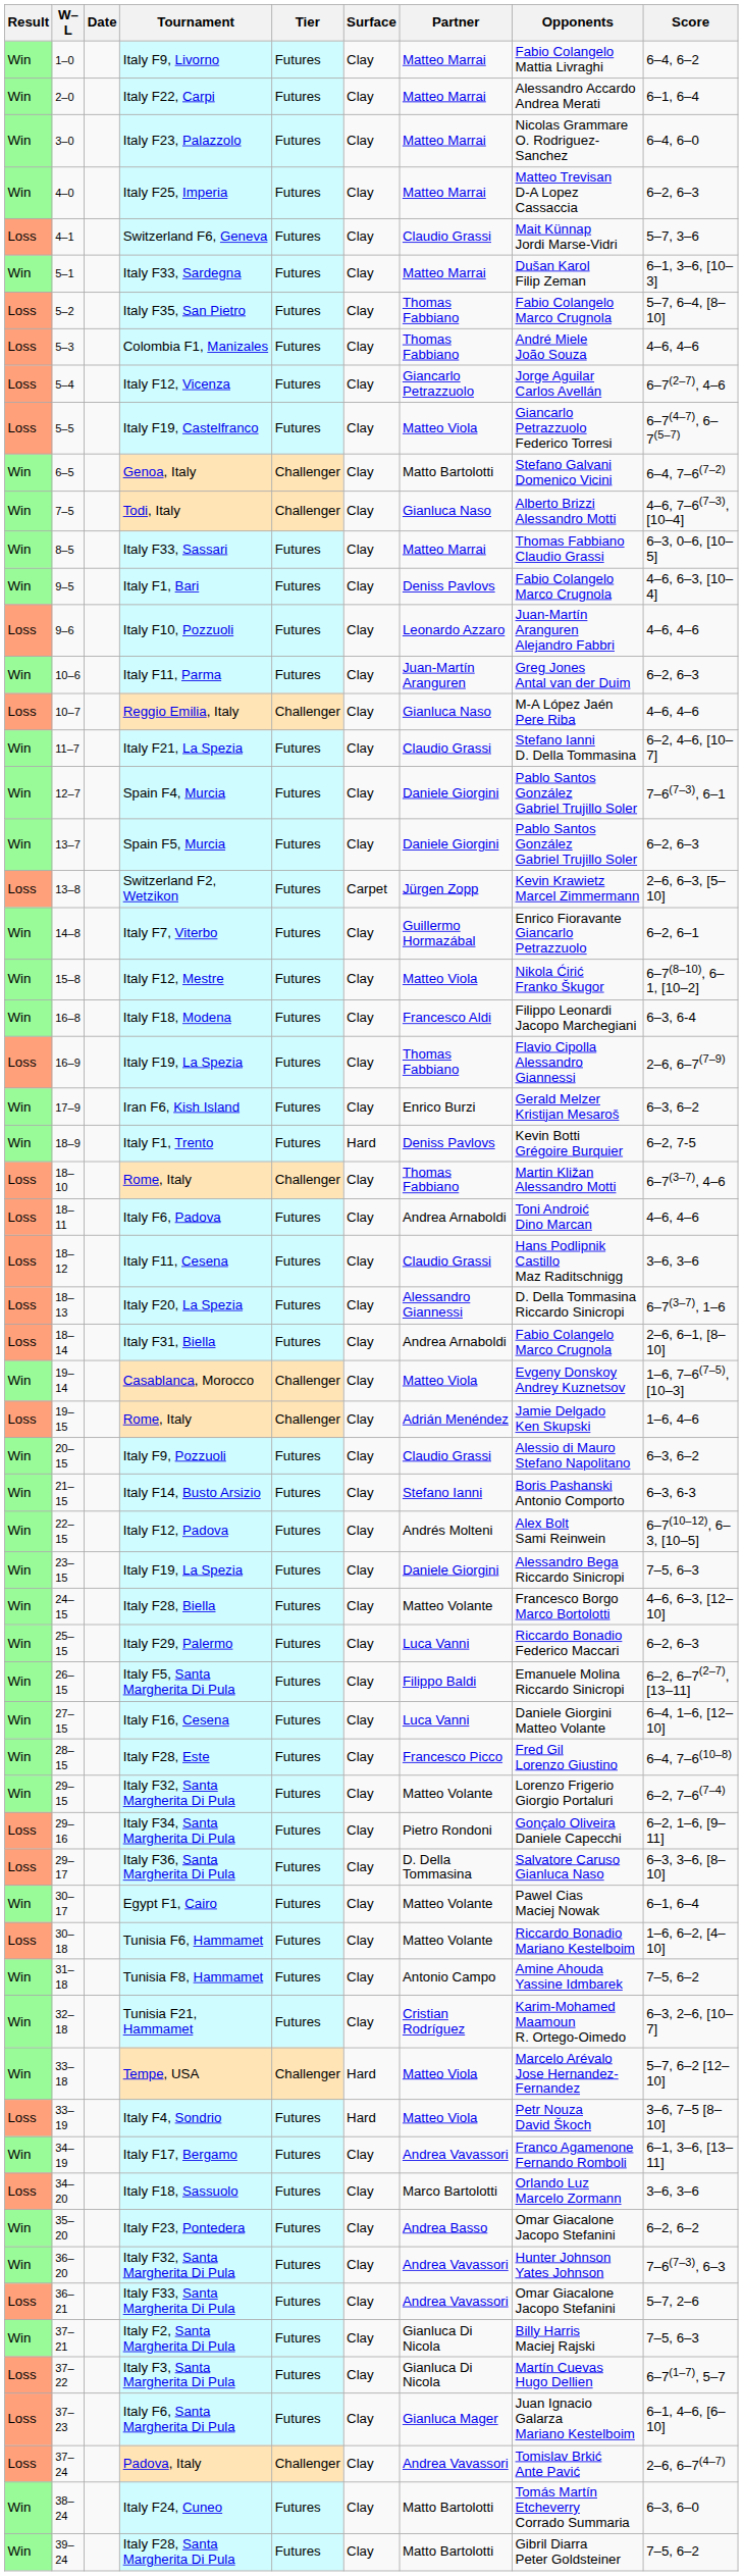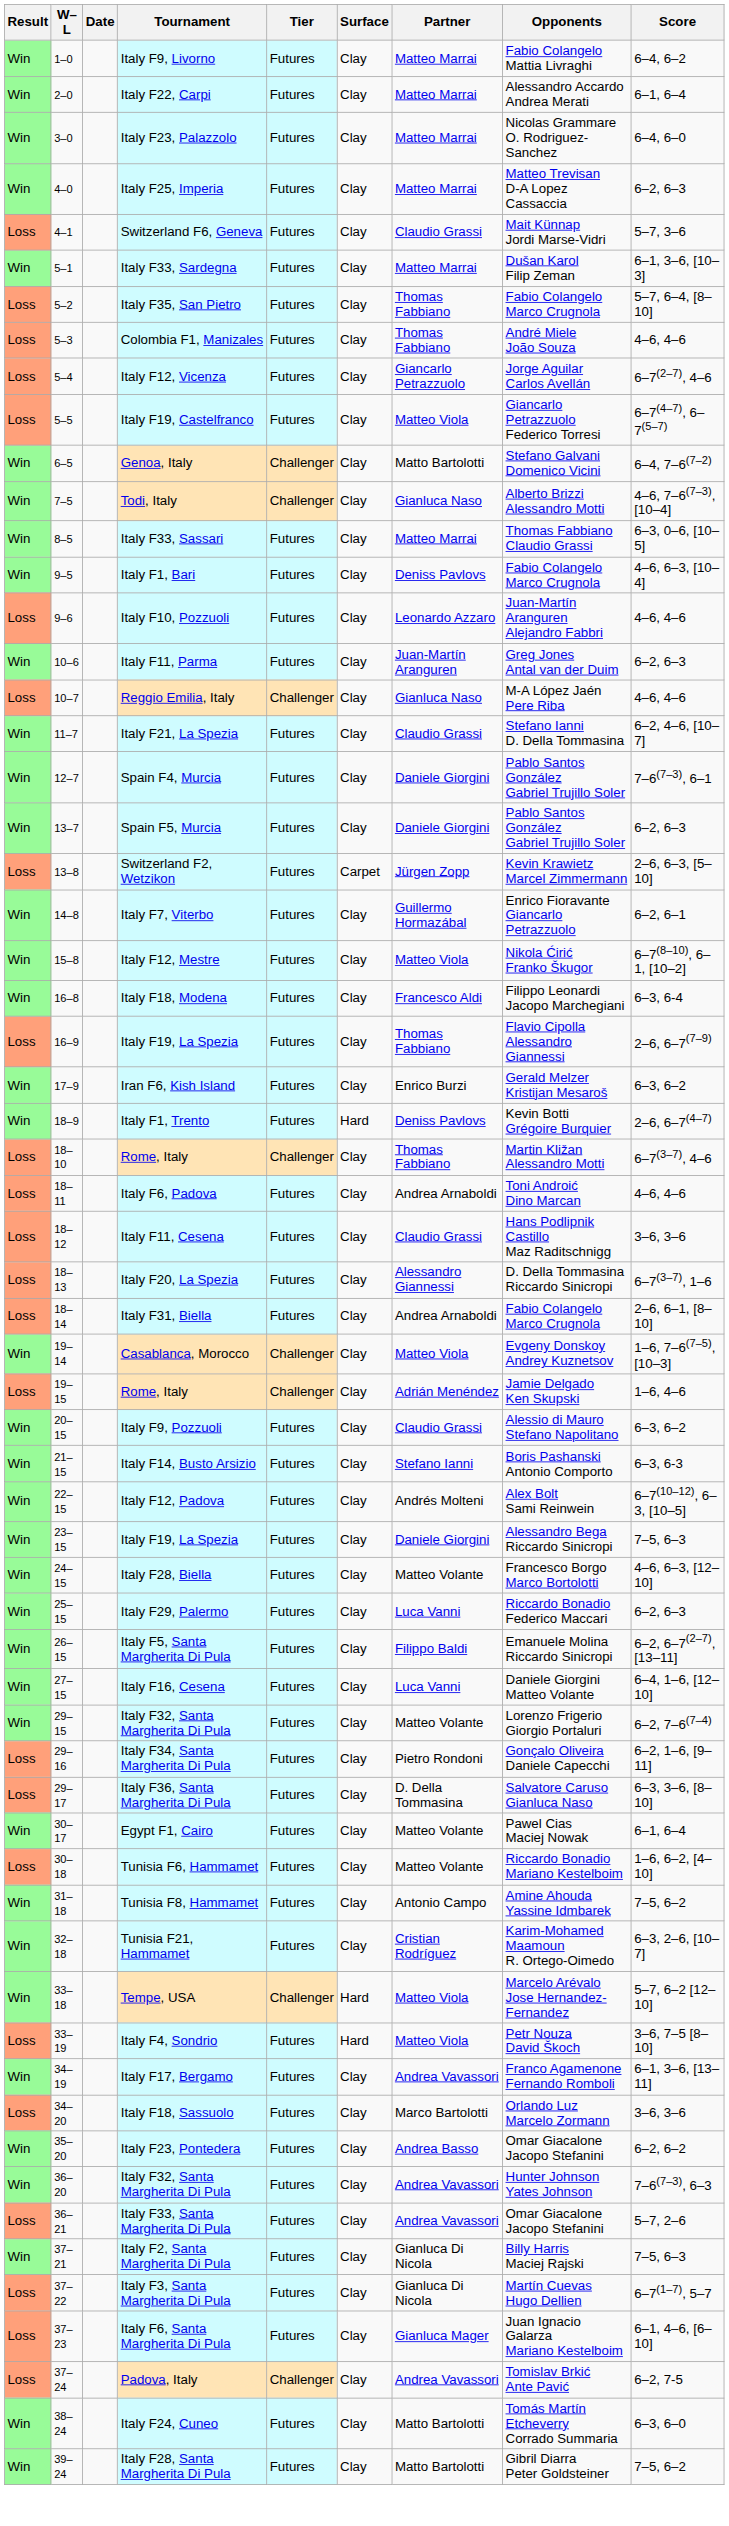Italy F1, Trento | Score: 6–2, 7-5 -> 2–6, 6–7(4–7)
- row: Win | 28–15 | Italy F28, Este | Futures | Clay | Francesco Picco | Fred Gil Lorenzo Giustino | 6–4, 7–6(10–8)
Padova, Italy | Score: 2–6, 6–7(4–7) -> 6–2, 7-5
